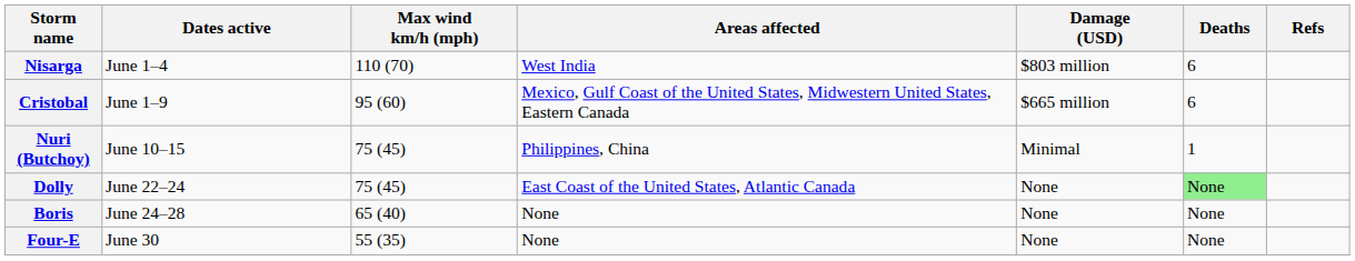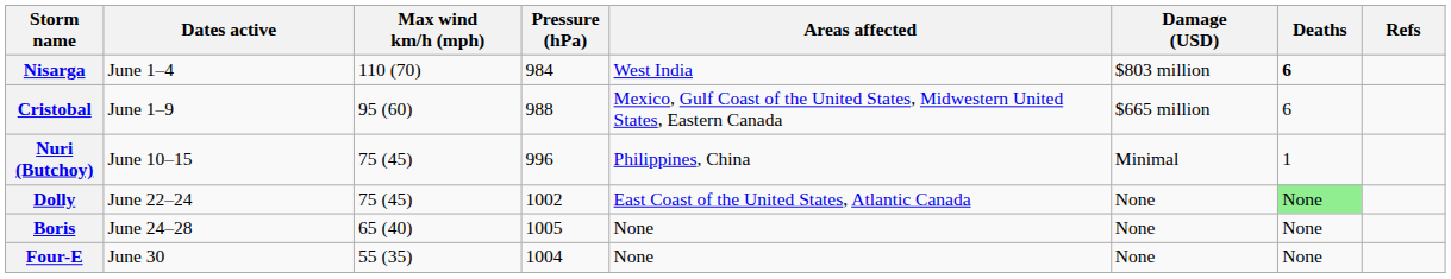+ column: Pressure (hPa) | 984 | 988 | 996 | 1002 | 1005 | 1004
Nisarga | Deaths: normal -> bold
